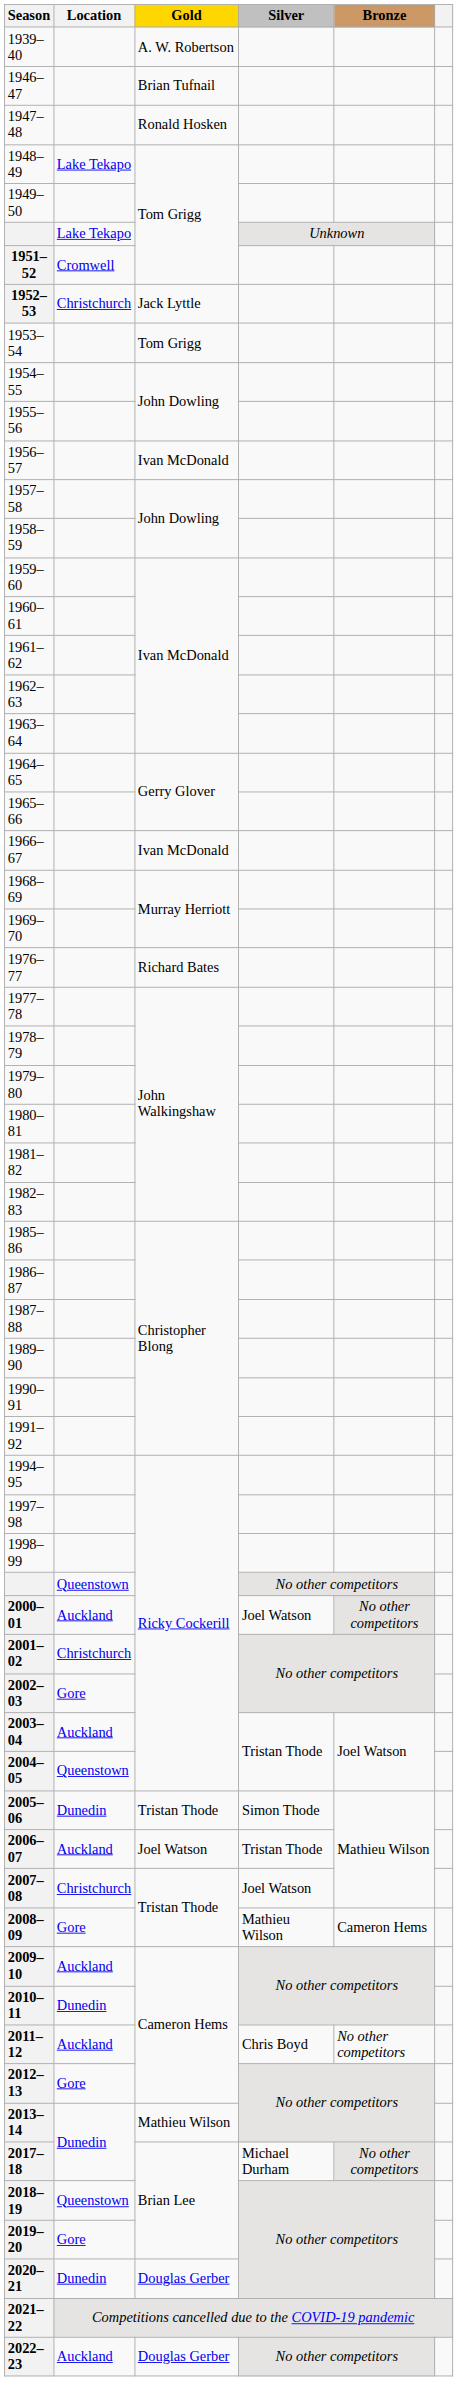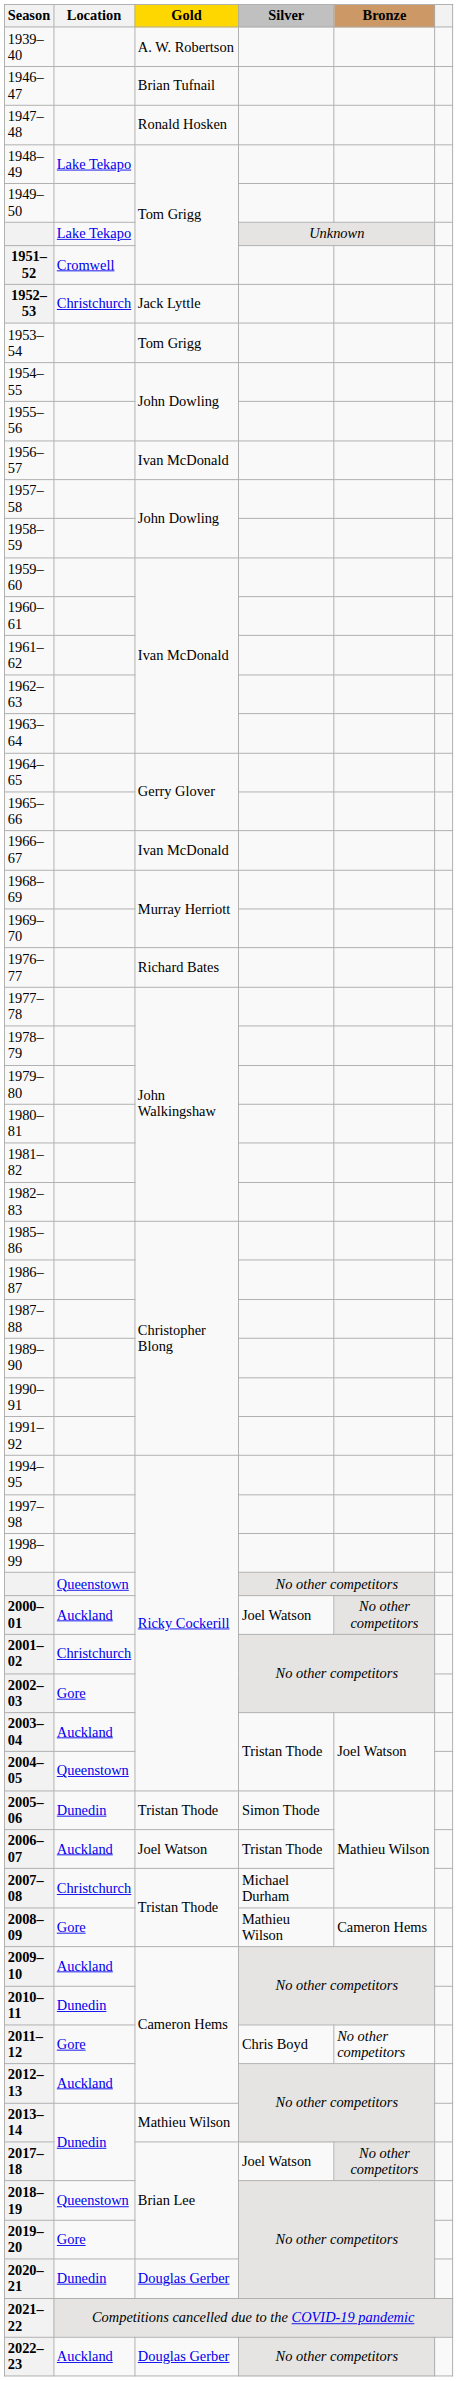2007–08 | Silver: Joel Watson -> Michael Durham
2011–12 | Location: Auckland -> Gore
2012–13 | Location: Gore -> Auckland
2017–18 | Silver: Michael Durham -> Joel Watson
